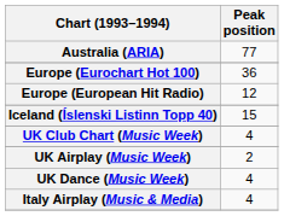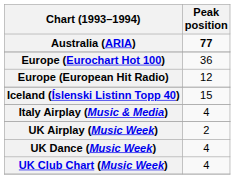Australia (ARIA) | Peak position: normal -> bold
rows swapped: Italy Airplay (Music & Media) <-> UK Club Chart (Music Week)
